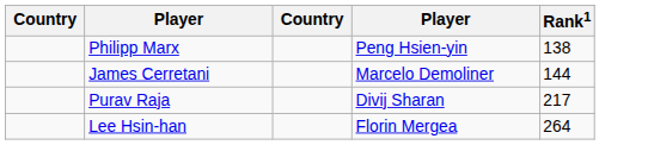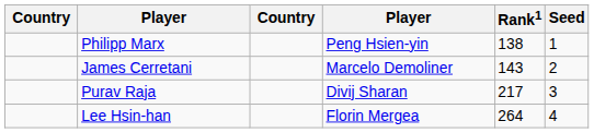+ column: Seed | 1 | 2 | 3 | 4
James Cerretani | Rank1: 144 -> 143
